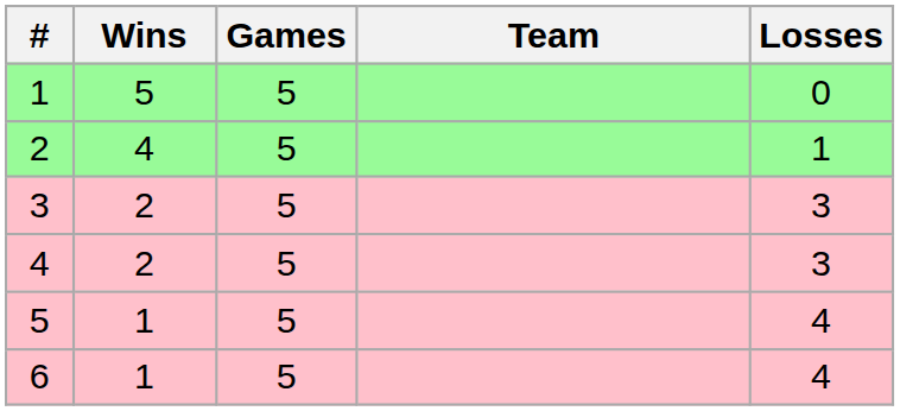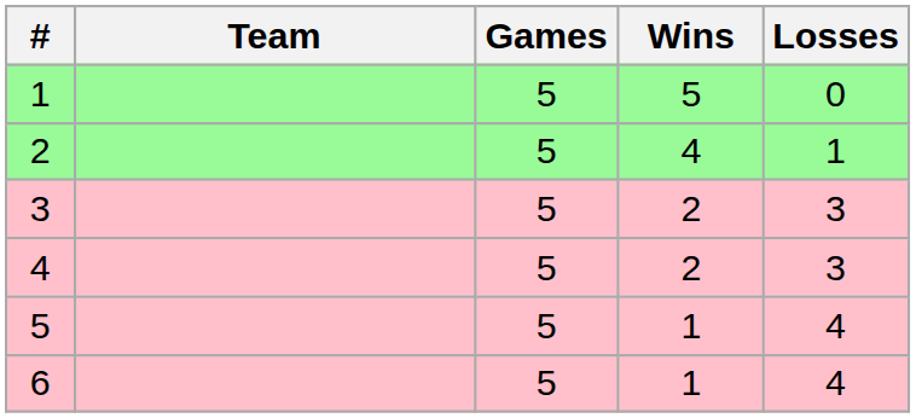columns swapped: Team <-> Wins
